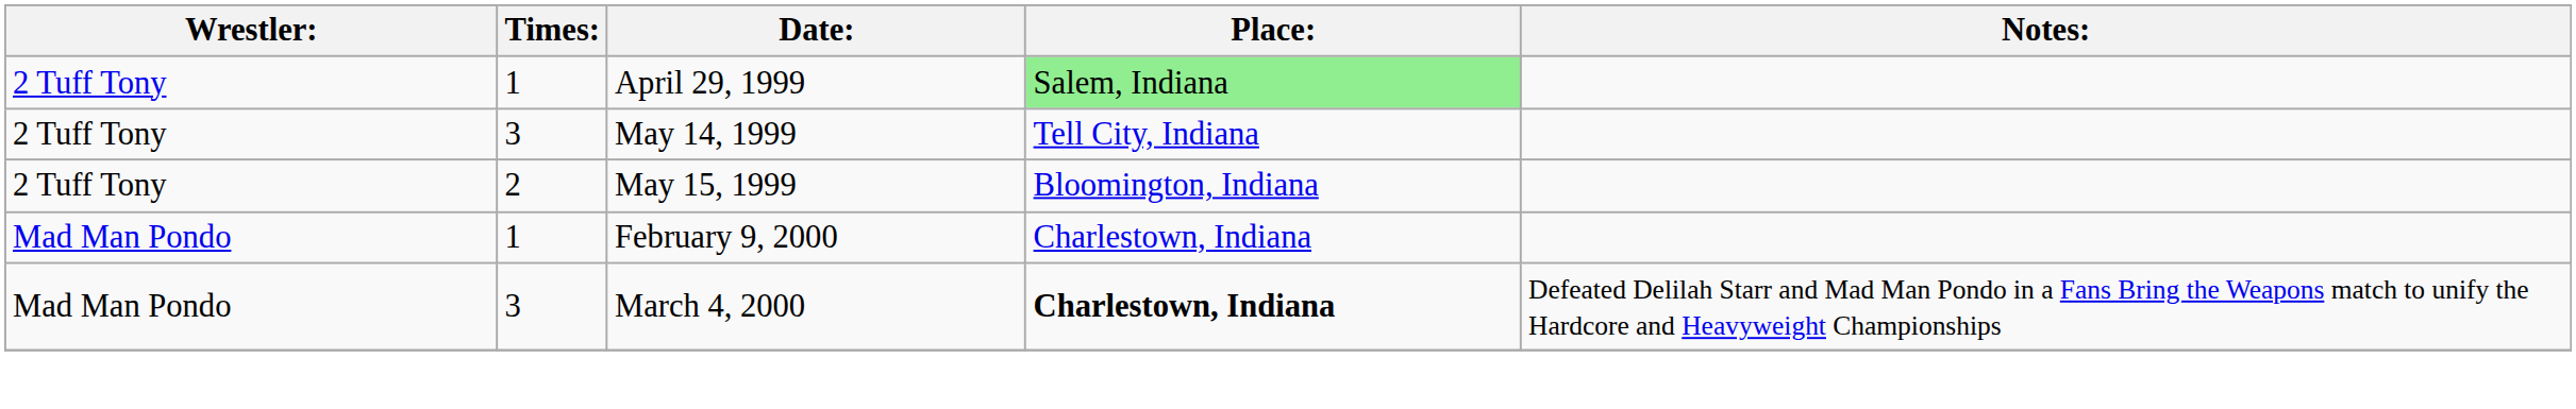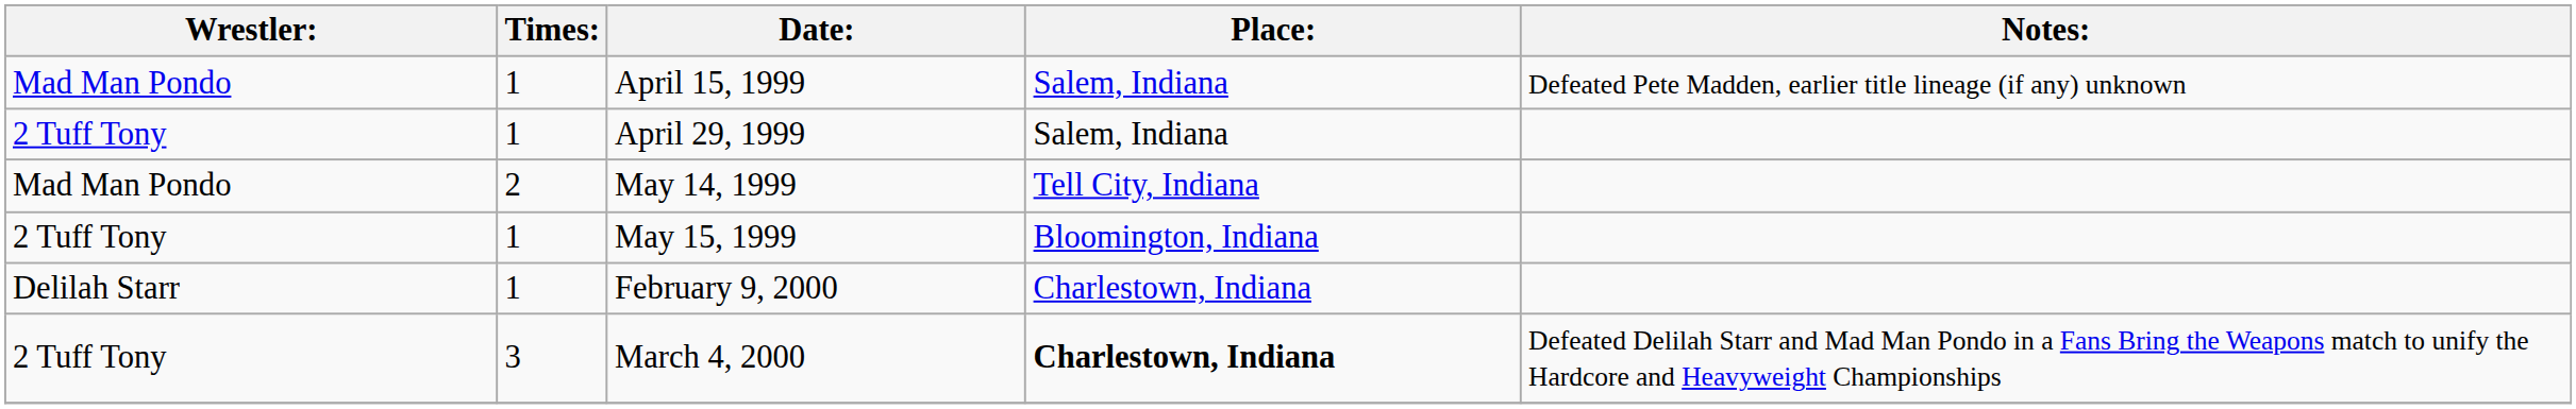+ row: Mad Man Pondo | 1 | April 15, 1999 | Salem, Indiana | Defeated Pete Madden, earlier title lineage (if any) unknown
April 29, 1999 | Place:: lightgreen background -> no background
May 14, 1999 | Wrestler:: 2 Tuff Tony -> Mad Man Pondo
May 14, 1999 | Times:: 3 -> 2
May 15, 1999 | Times:: 2 -> 1
February 9, 2000 | Wrestler:: Mad Man Pondo -> Delilah Starr
March 4, 2000 | Wrestler:: Mad Man Pondo -> 2 Tuff Tony
